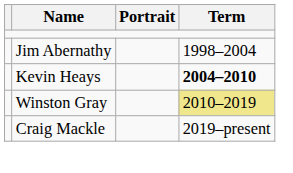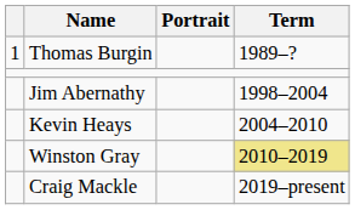+ row: 1 | Thomas Burgin | 1989–?
Kevin Heays | Term: bold -> normal
